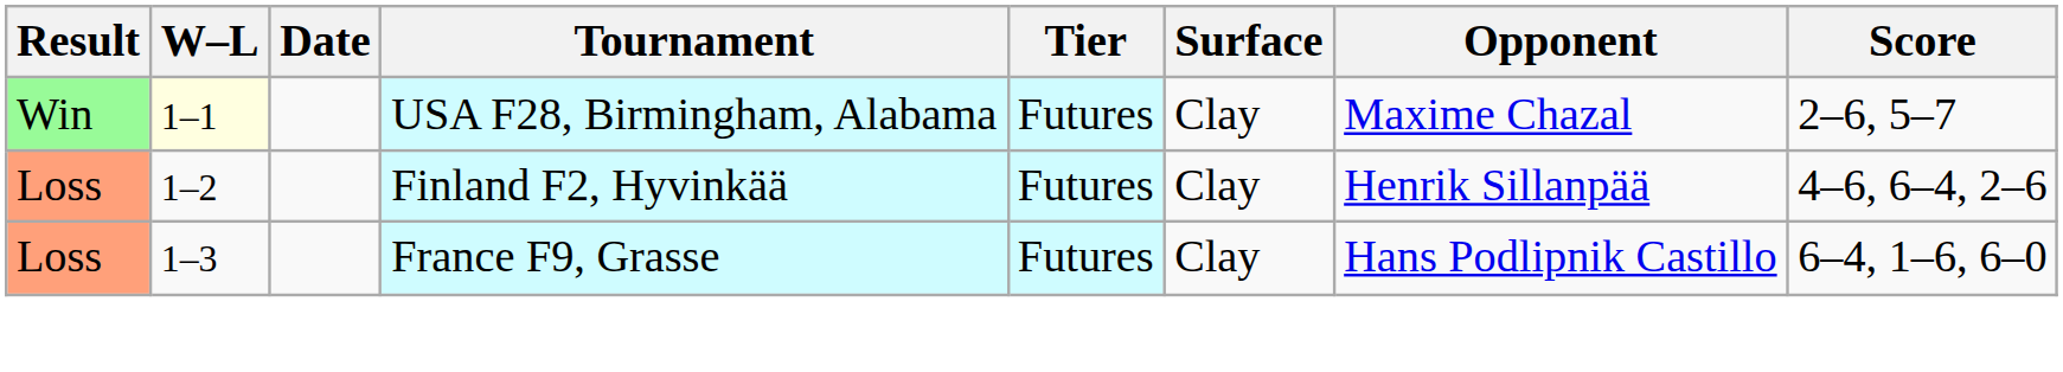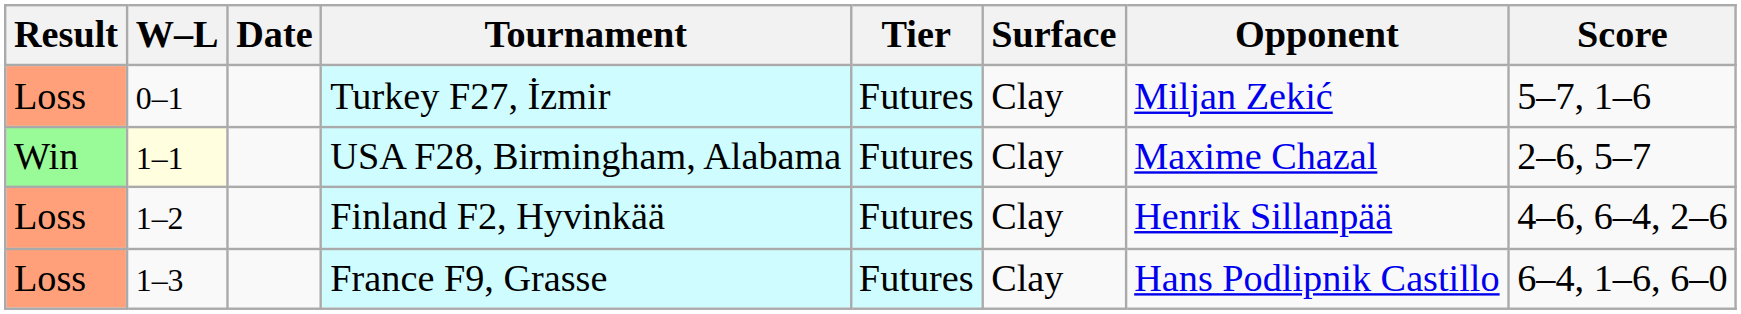+ row: Loss | 0–1 | Turkey F27, İzmir | Futures | Clay | Miljan Zekić | 5–7, 1–6
